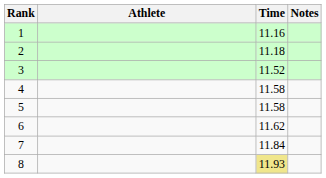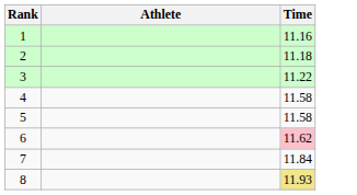- column: Notes
3 | Time: 11.52 -> 11.22
6 | Time: no background -> pink background
